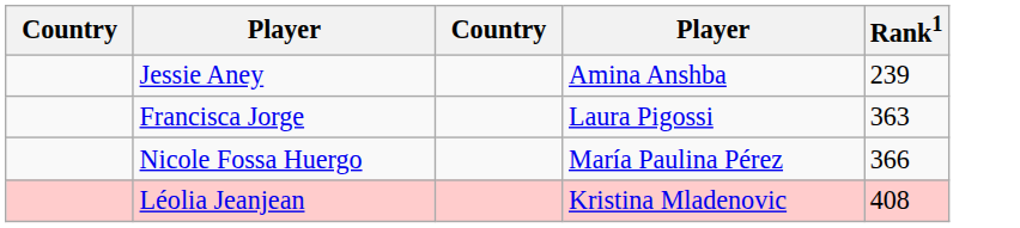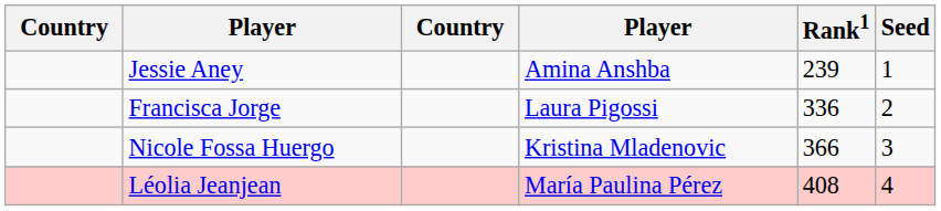+ column: Seed | 1 | 2 | 3 | 4
Francisca Jorge | Rank1: 363 -> 336
Nicole Fossa Huergo | column 4: María Paulina Pérez -> Kristina Mladenovic
Léolia Jeanjean | column 4: Kristina Mladenovic -> María Paulina Pérez
